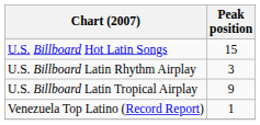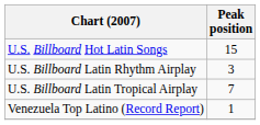U.S. Billboard Latin Tropical Airplay | Peak position: 9 -> 7
